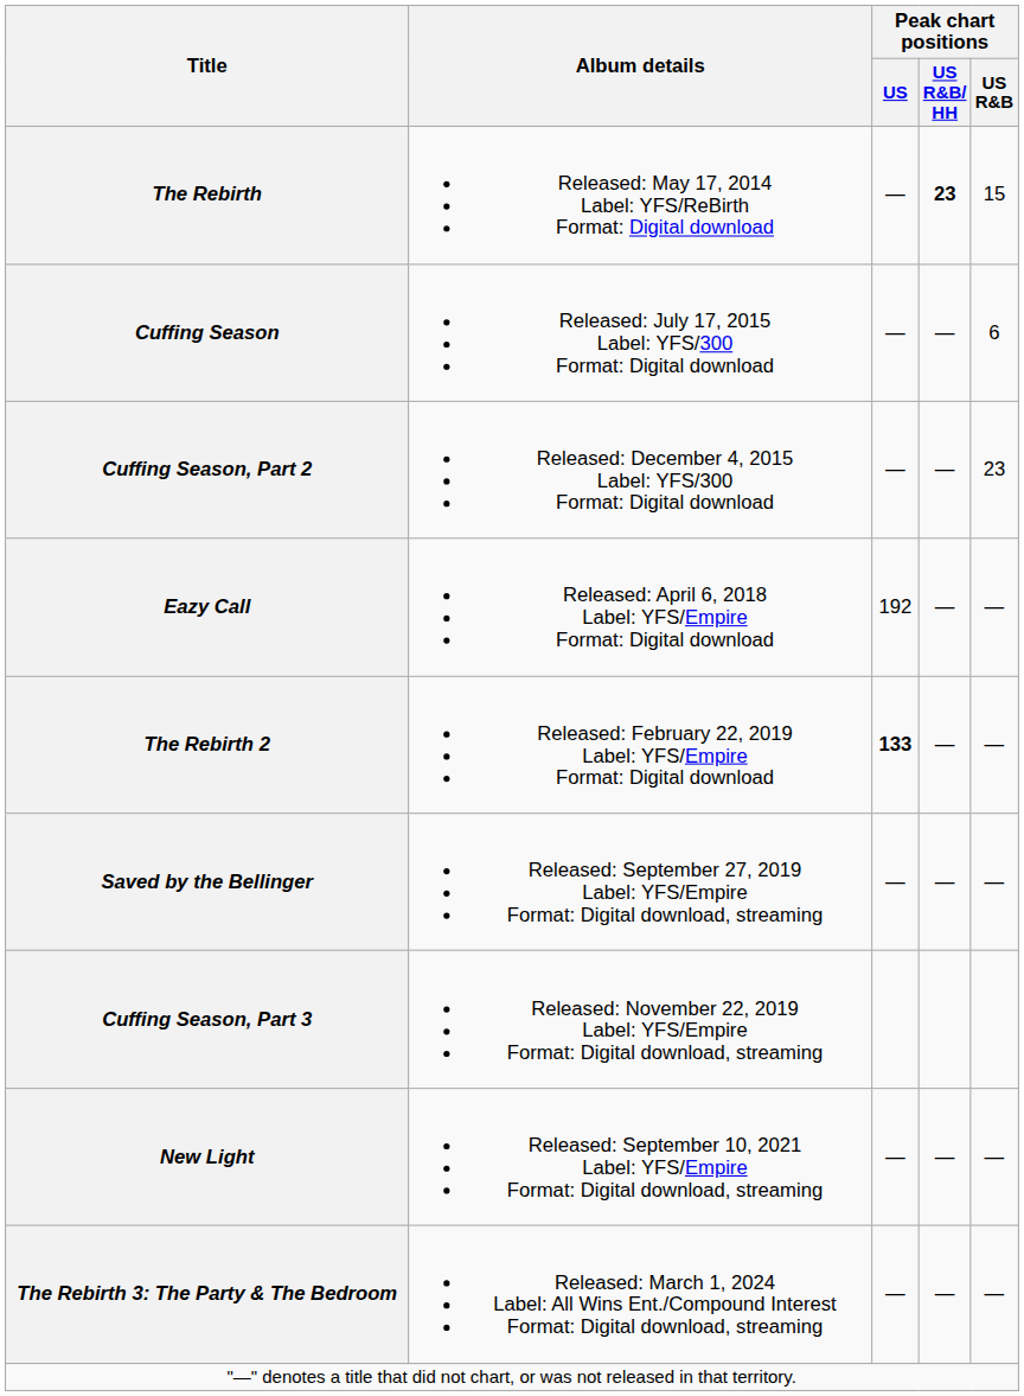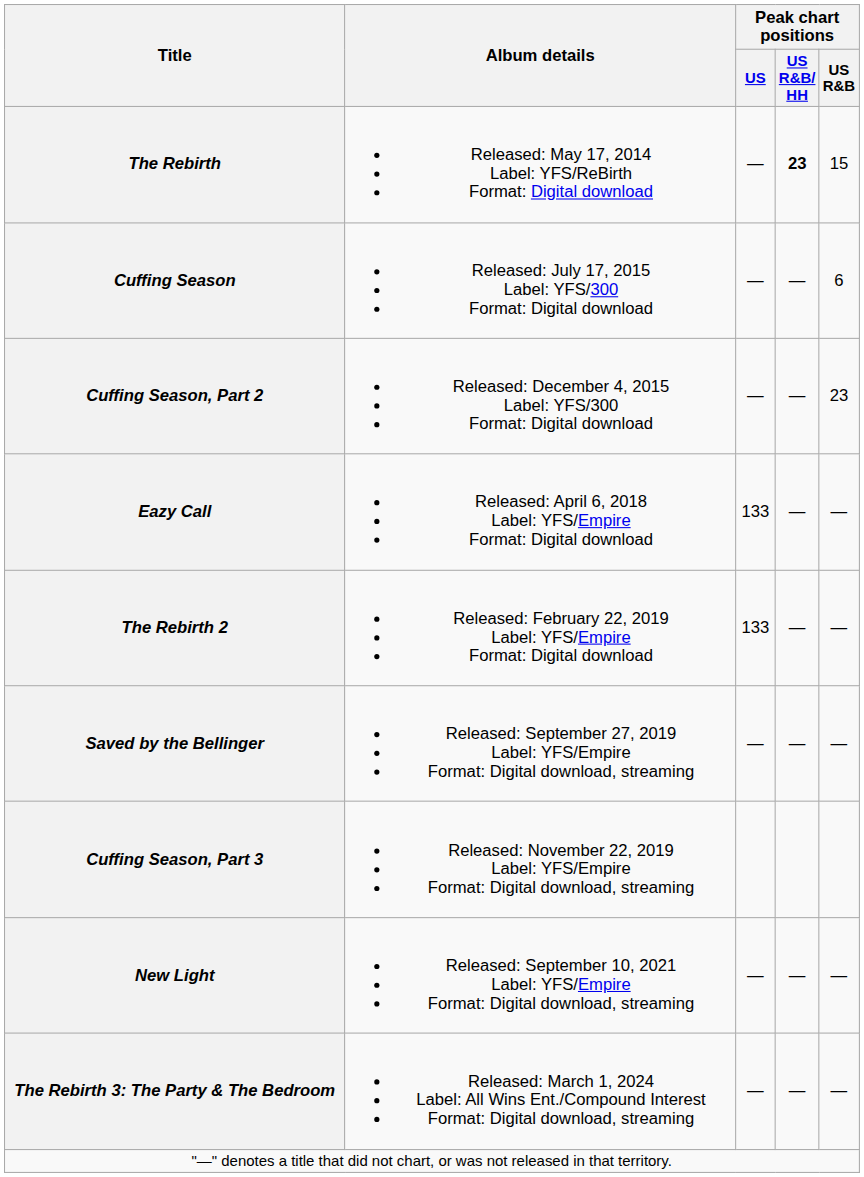Eazy Call | Peak chart positions / US: 192 -> 133
The Rebirth 2 | Peak chart positions / US: bold -> normal
